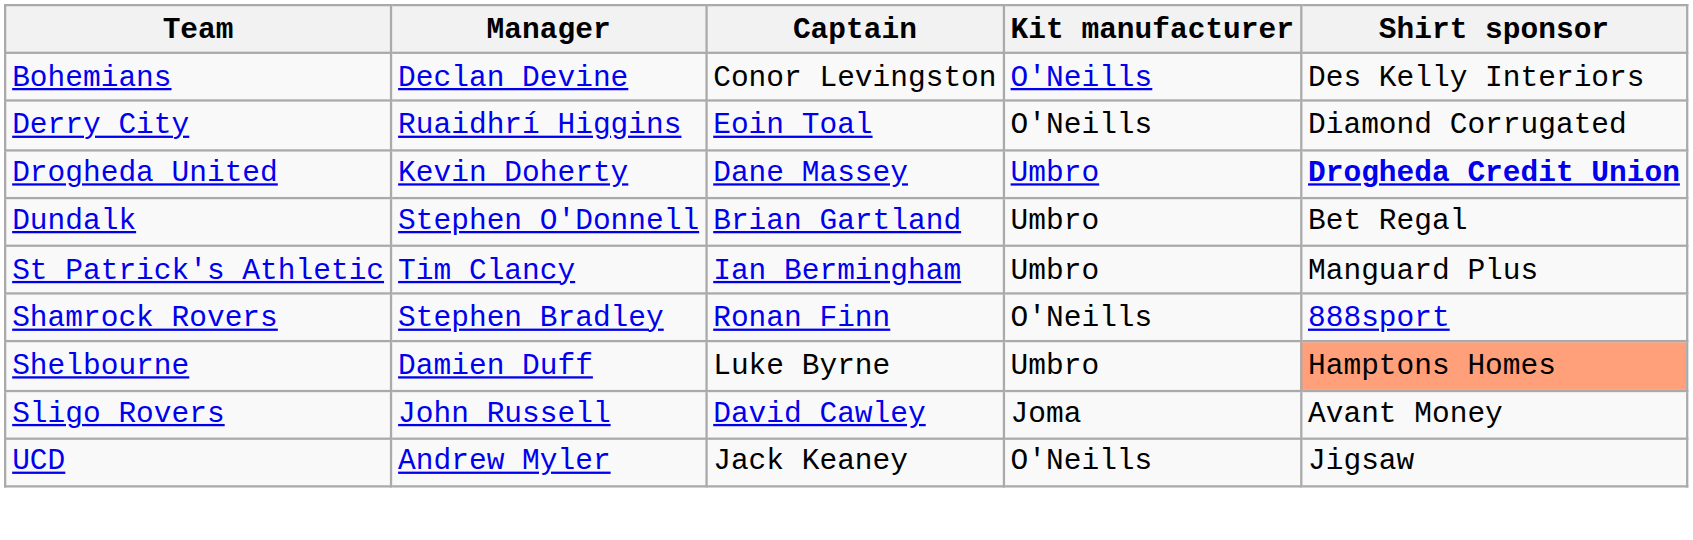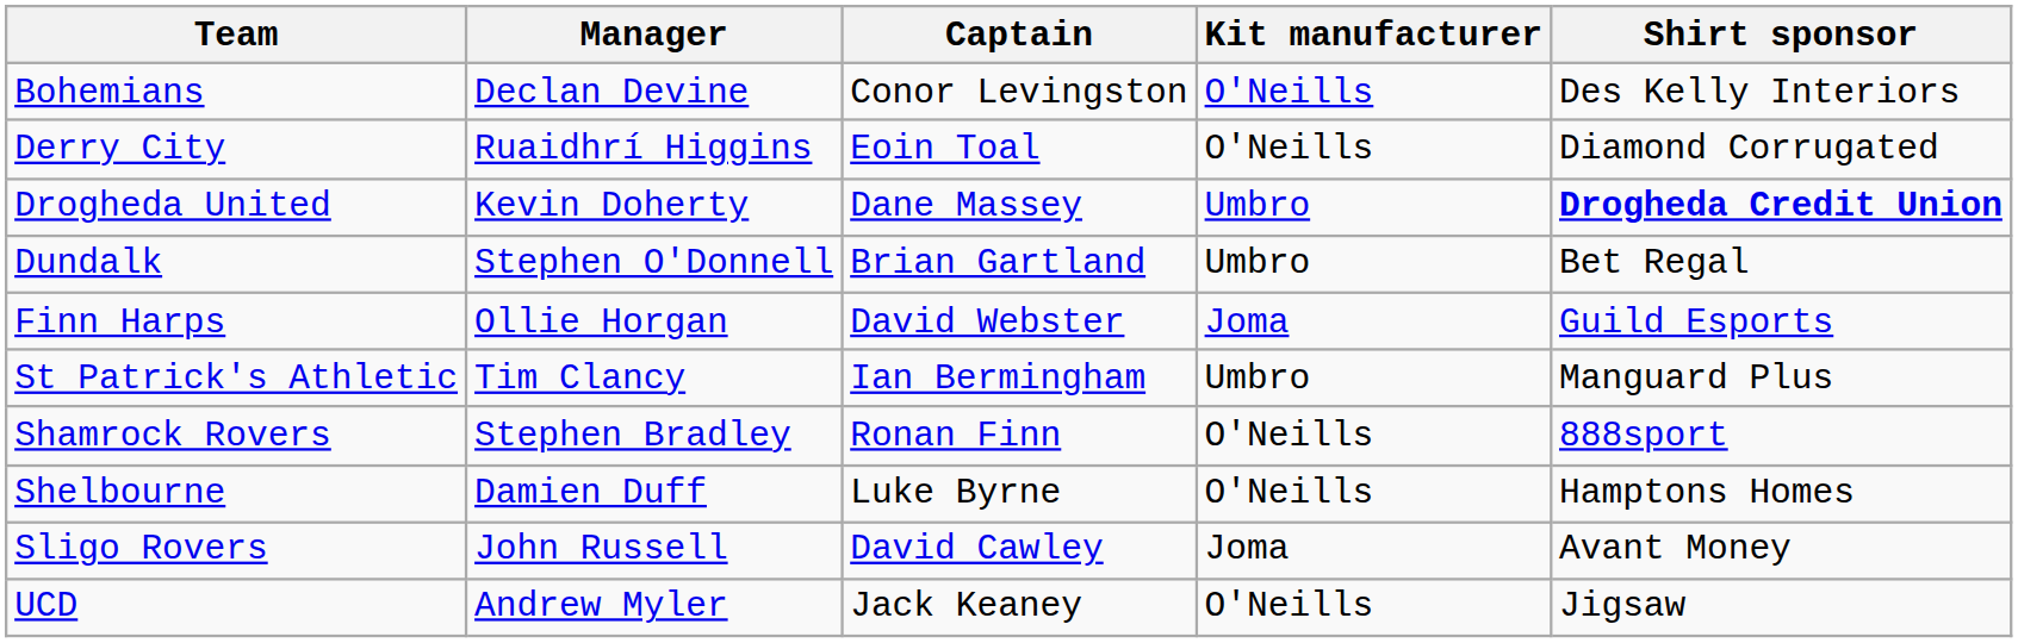+ row: Finn Harps | Ollie Horgan | David Webster | Joma | Guild Esports
Shelbourne | Kit manufacturer: Umbro -> O'Neills
Shelbourne | Shirt sponsor: lightsalmon background -> no background
